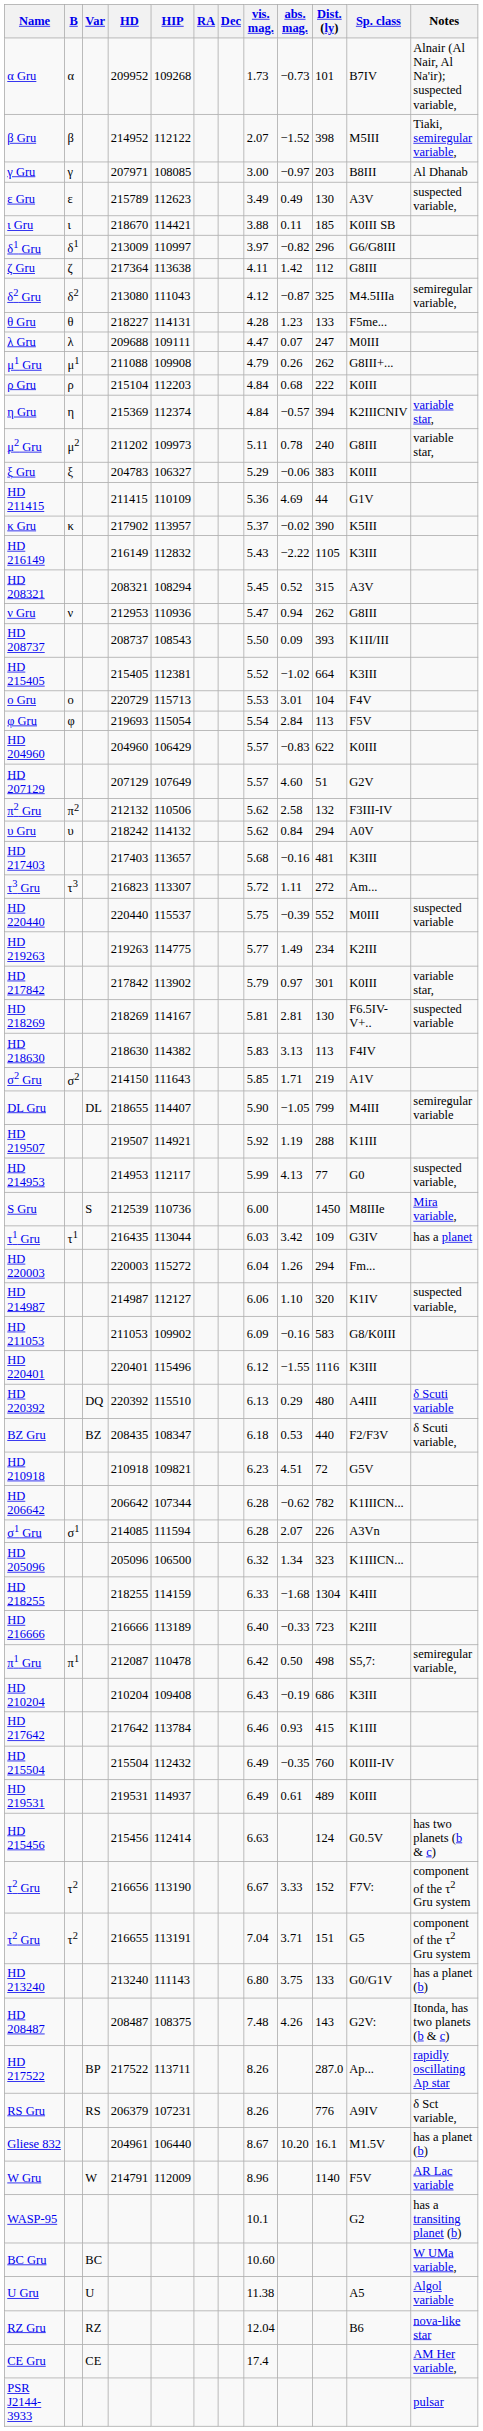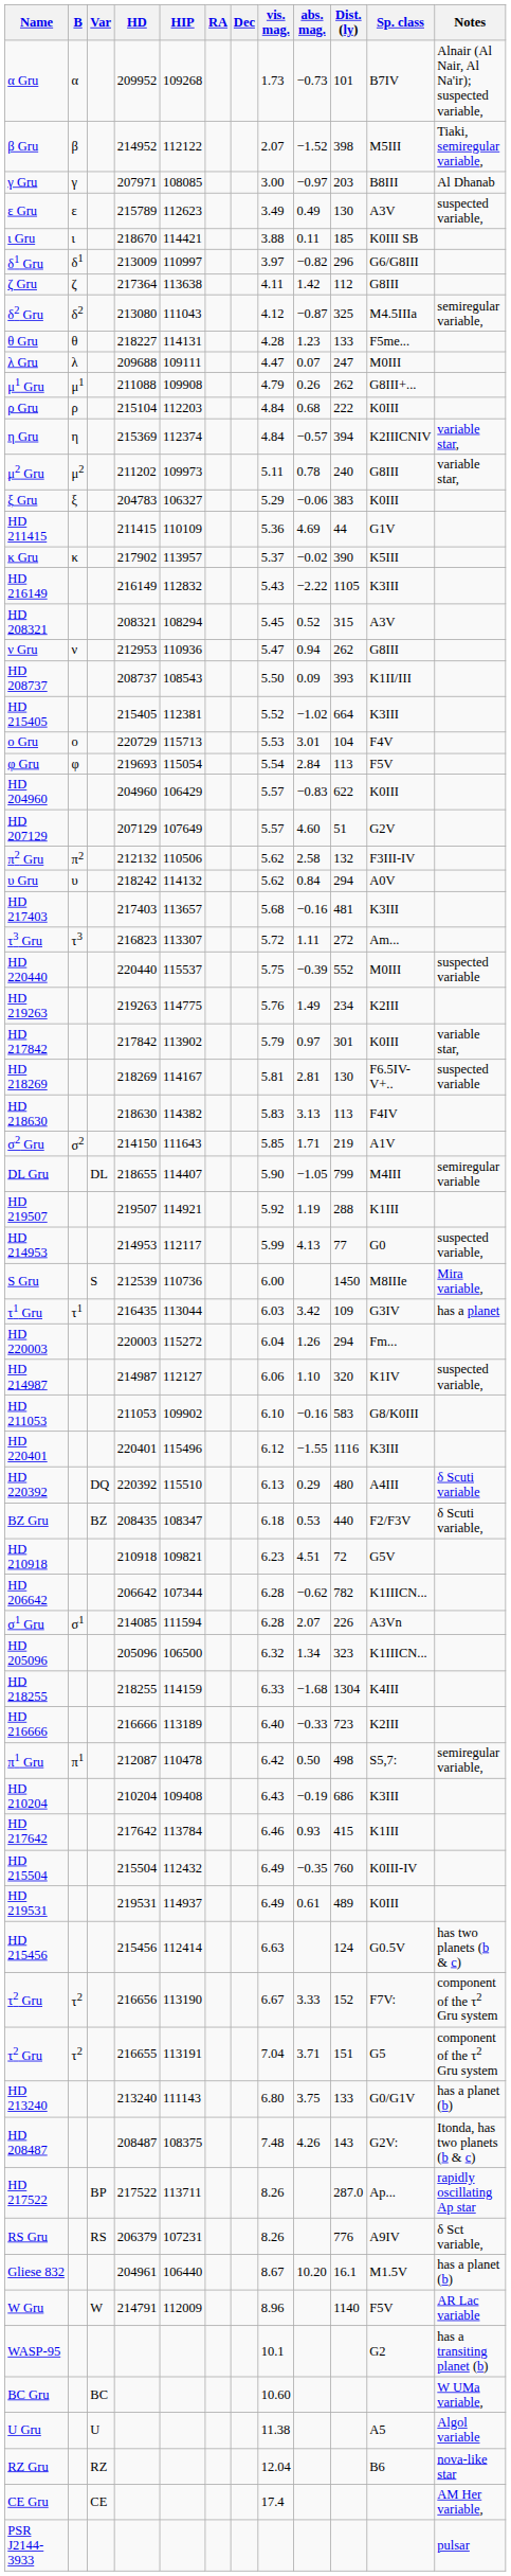HD 219263 | vis. mag.: 5.77 -> 5.76
HD 211053 | vis. mag.: 6.09 -> 6.10
